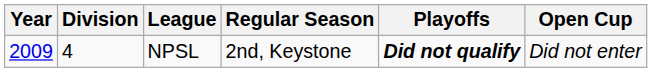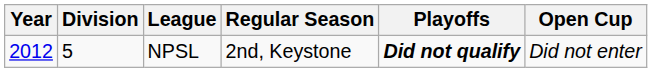NPSL | Year: 2009 -> 2012
NPSL | Division: 4 -> 5
